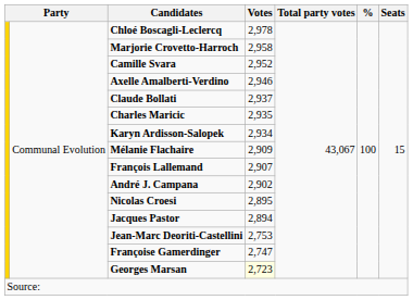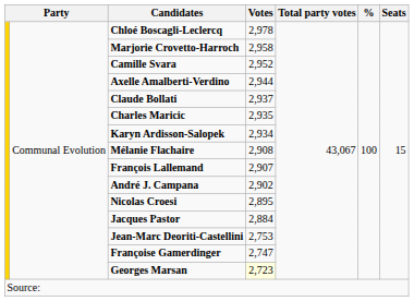Axelle Amalberti-Verdino | Votes: 2,946 -> 2,944
Mélanie Flachaire | Votes: 2,909 -> 2,908
Jacques Pastor | Votes: 2,894 -> 2,884
